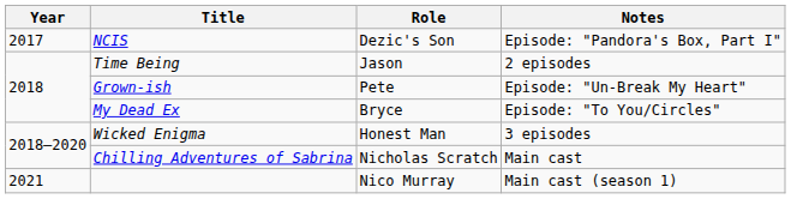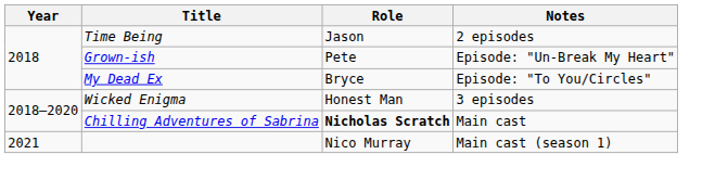- row: 2017 | NCIS | Dezic's Son | Episode: "Pandora's Box, Part I"
Chilling Adventures of Sabrina | Role: normal -> bold
